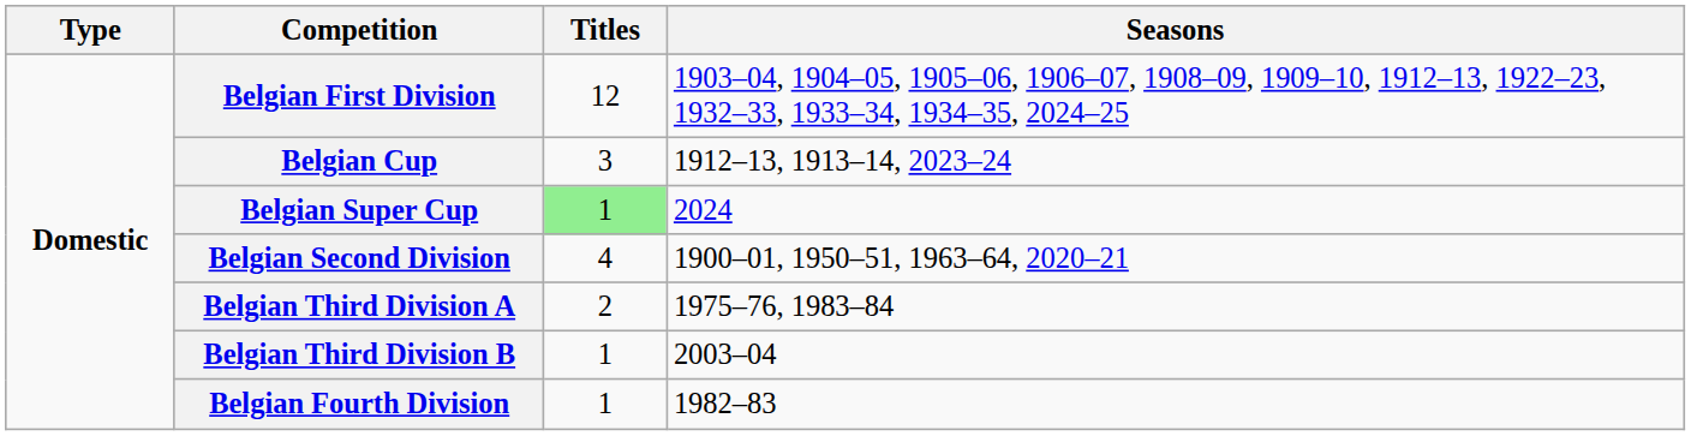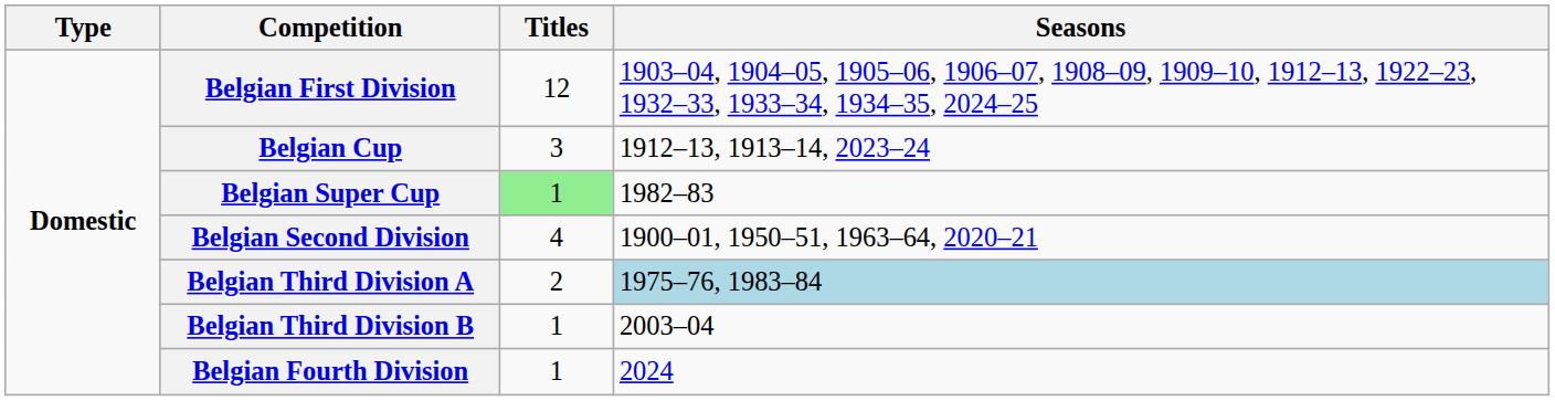Belgian Super Cup | Seasons: 2024 -> 1982–83
Belgian Third Division A | Seasons: no background -> lightblue background
Belgian Fourth Division | Seasons: 1982–83 -> 2024
